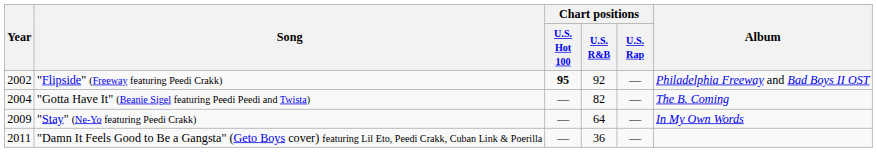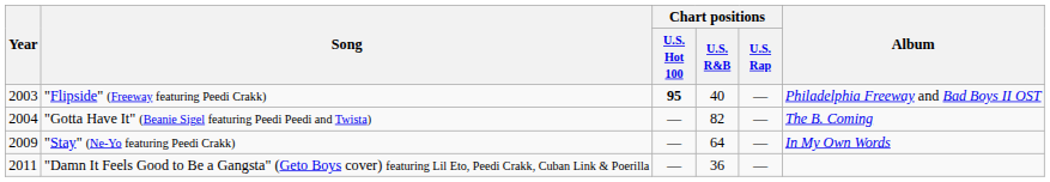"Flipside" (Freeway featuring Peedi Crakk) | Year: 2002 -> 2003
"Flipside" (Freeway featuring Peedi Crakk) | Chart positions / U.S. R&B: 92 -> 40
